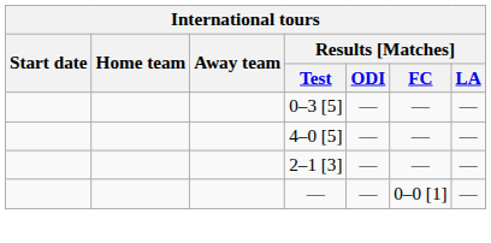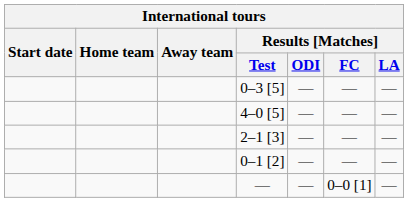+ row: 0–1 [2] | — | — | —
